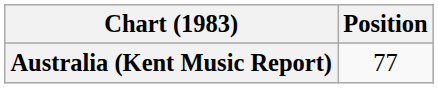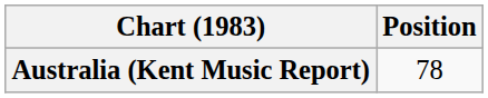Australia (Kent Music Report) | Position: 77 -> 78
